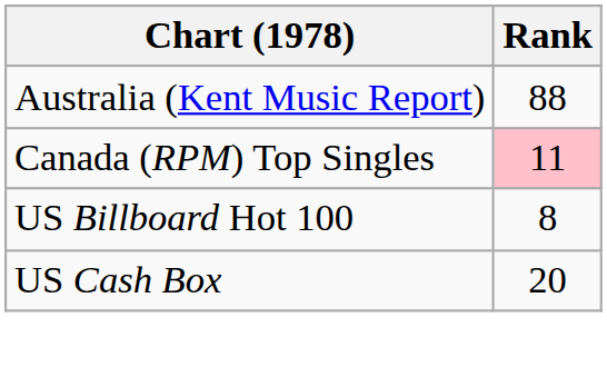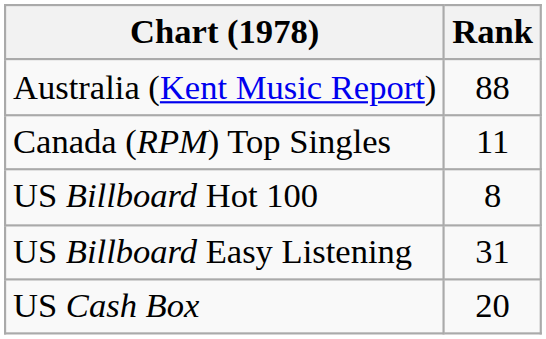Canada (RPM) Top Singles | Rank: pink background -> no background
+ row: US Billboard Easy Listening | 31
